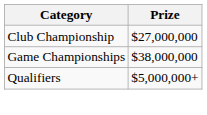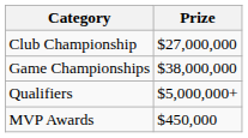+ row: MVP Awards | $450,000
